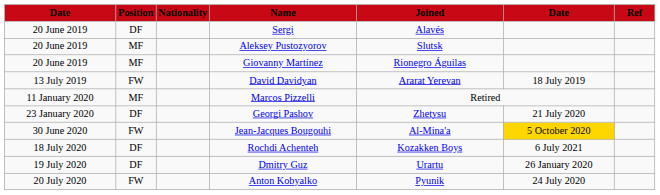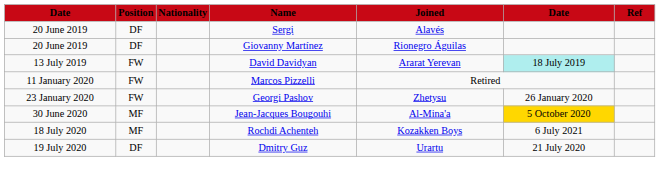- row: 20 June 2019 | MF | Aleksey Pustozyorov | Slutsk
Giovanny Martínez | Position: MF -> DF
David Davidyan | column 6: no background -> paleturquoise background
Marcos Pizzelli | Position: MF -> FW
Georgi Pashov | Position: DF -> FW
Georgi Pashov | column 6: 21 July 2020 -> 26 January 2020
Jean-Jacques Bougouhi | Position: FW -> MF
Rochdi Achenteh | Position: DF -> MF
Dmitry Guz | column 6: 26 January 2020 -> 21 July 2020
- row: 20 July 2020 | FW | Anton Kobyalko | Pyunik | 24 July 2020
